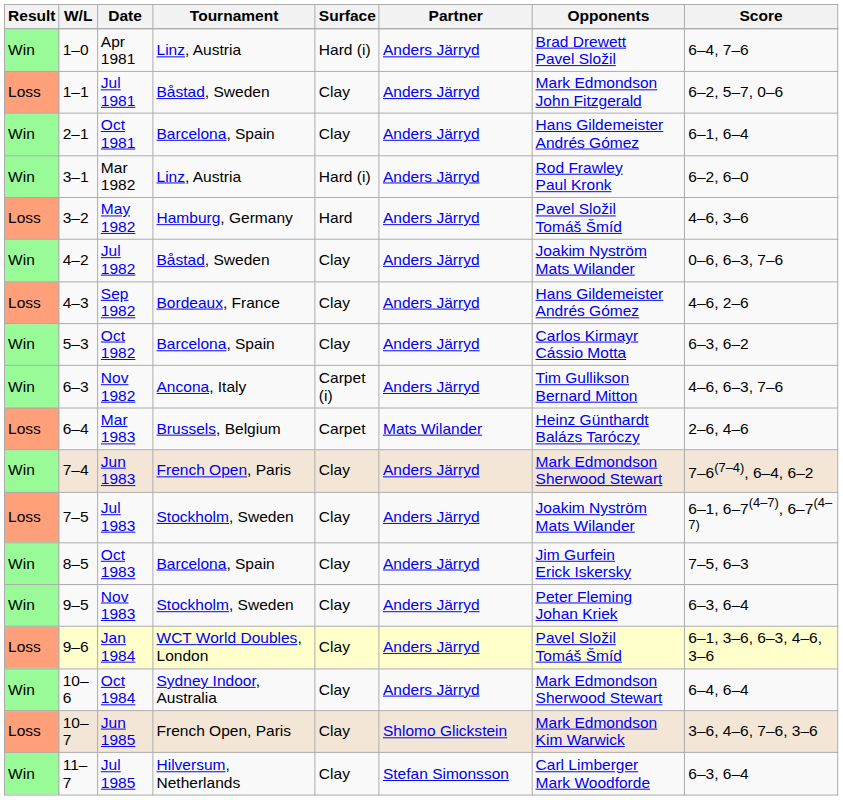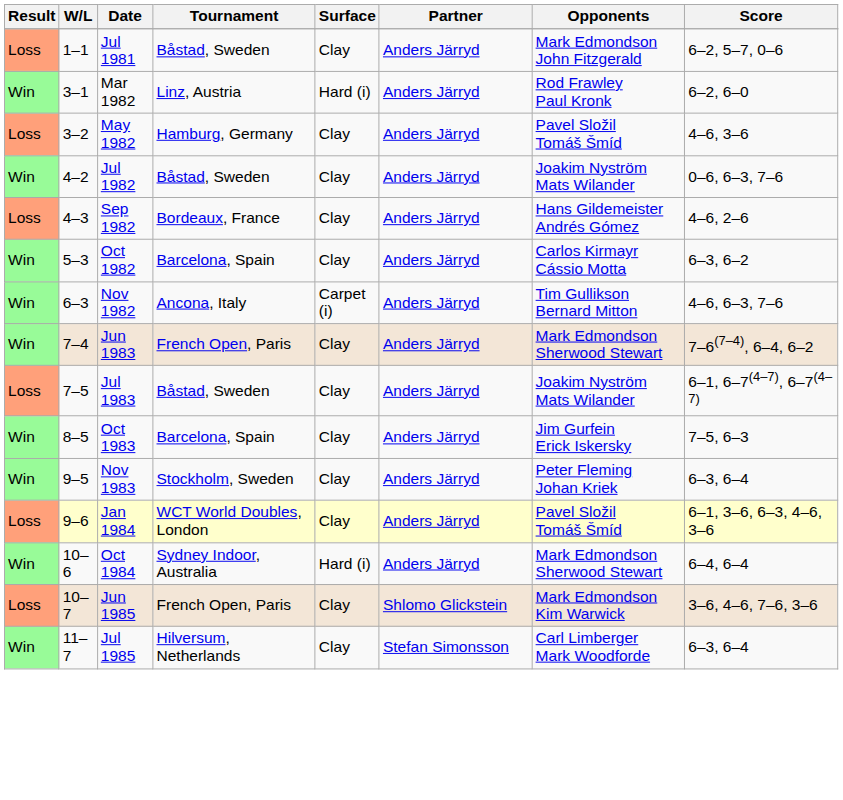- row: Win | 1–0 | Apr 1981 | Linz, Austria | Hard (i) | Anders Järryd | Brad Drewett Pavel Složil | 6–4, 7–6
- row: Win | 2–1 | Oct 1981 | Barcelona, Spain | Clay | Anders Järryd | Hans Gildemeister Andrés Gómez | 6–1, 6–4
May 1982 | Surface: Hard -> Clay
- row: Loss | 6–4 | Mar 1983 | Brussels, Belgium | Carpet | Mats Wilander | Heinz Günthardt Balázs Taróczy | 2–6, 4–6
Jul 1983 | Tournament: Stockholm, Sweden -> Båstad, Sweden
Oct 1984 | Surface: Clay -> Hard (i)
